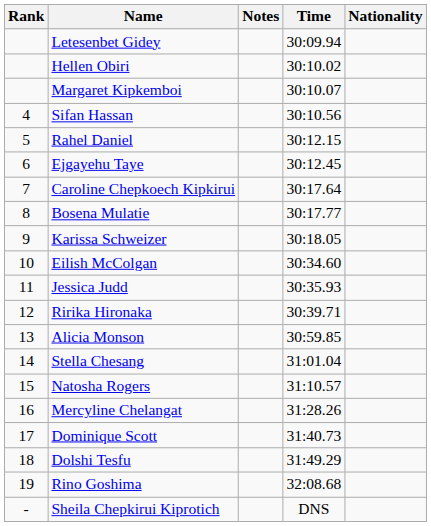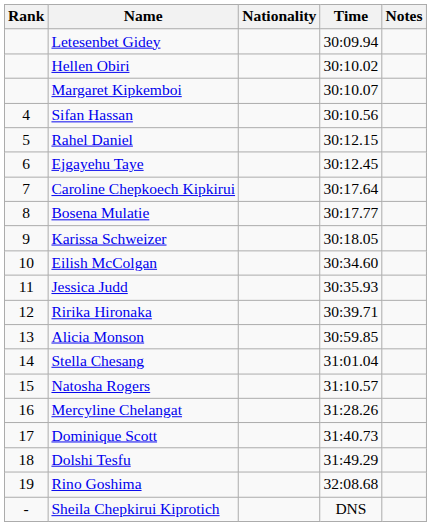columns swapped: Nationality <-> Notes
